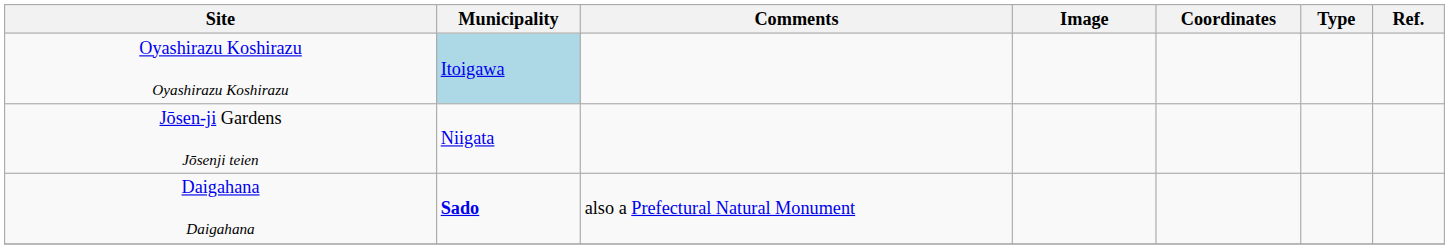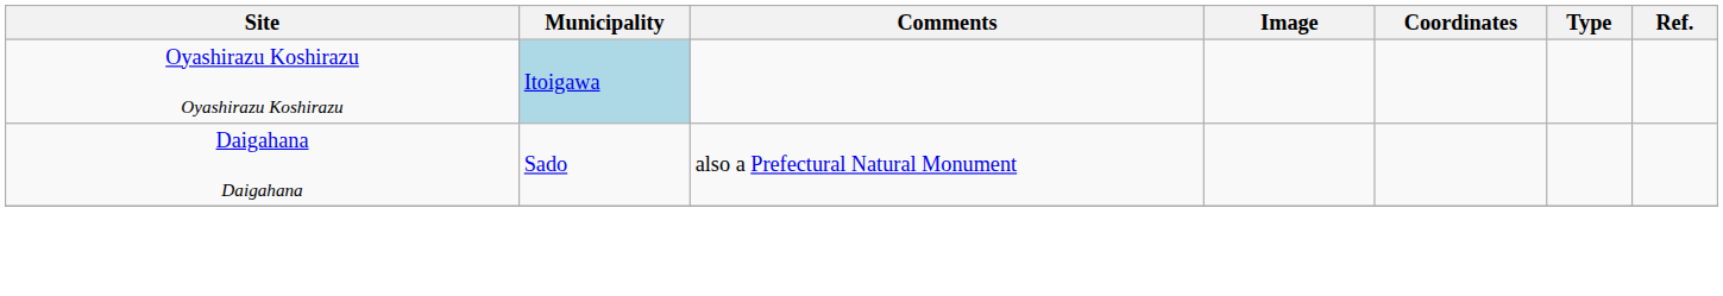- row: Jōsen-ji Gardens Jōsenji teien | Niigata
Daigahana Daigahana | Municipality: bold -> normal
